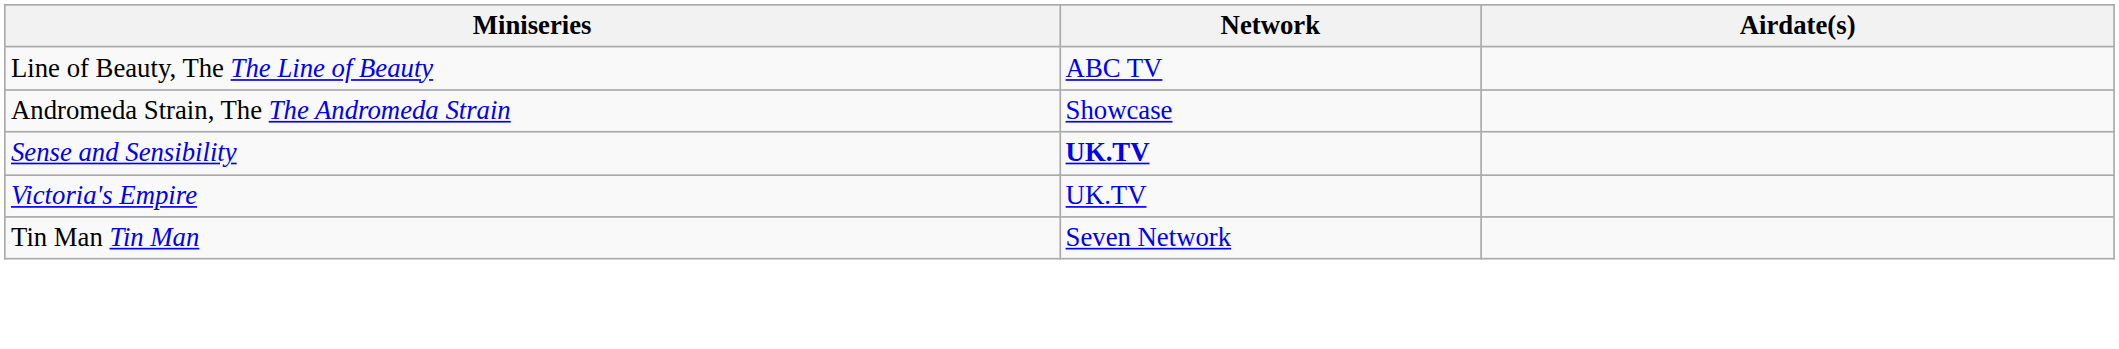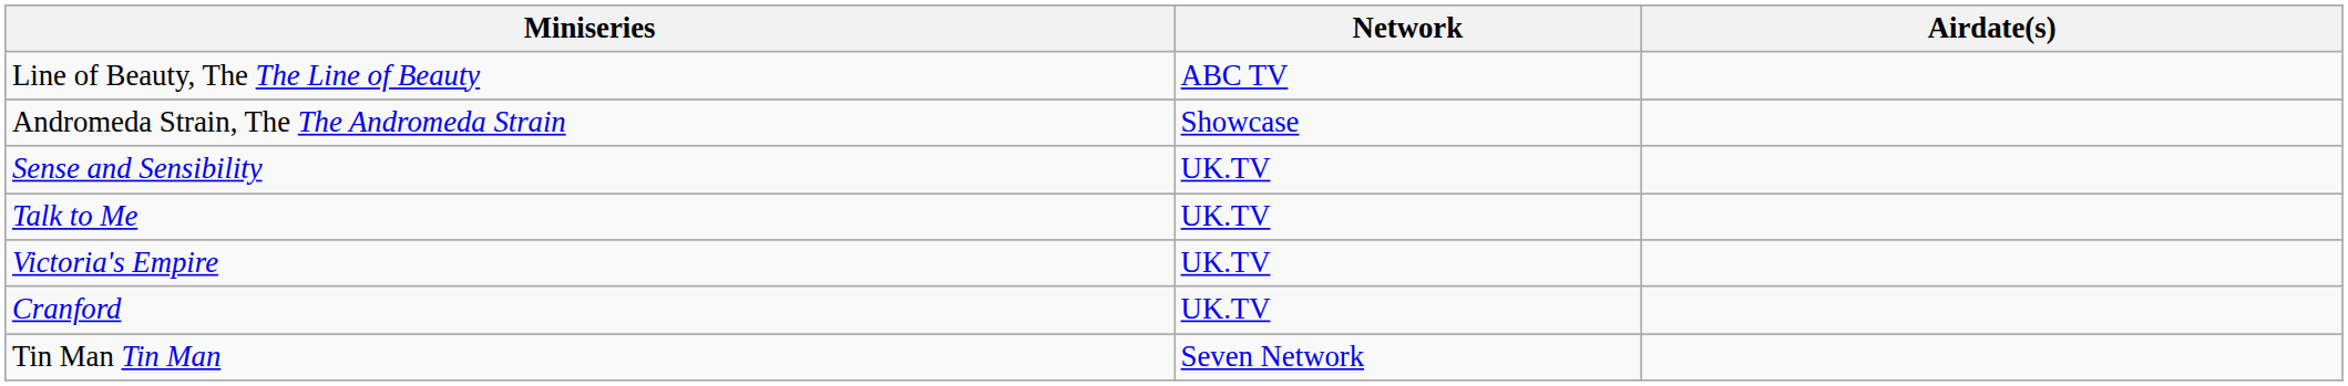Sense and Sensibility | Network: bold -> normal
+ row: Talk to Me | UK.TV
+ row: Cranford | UK.TV
